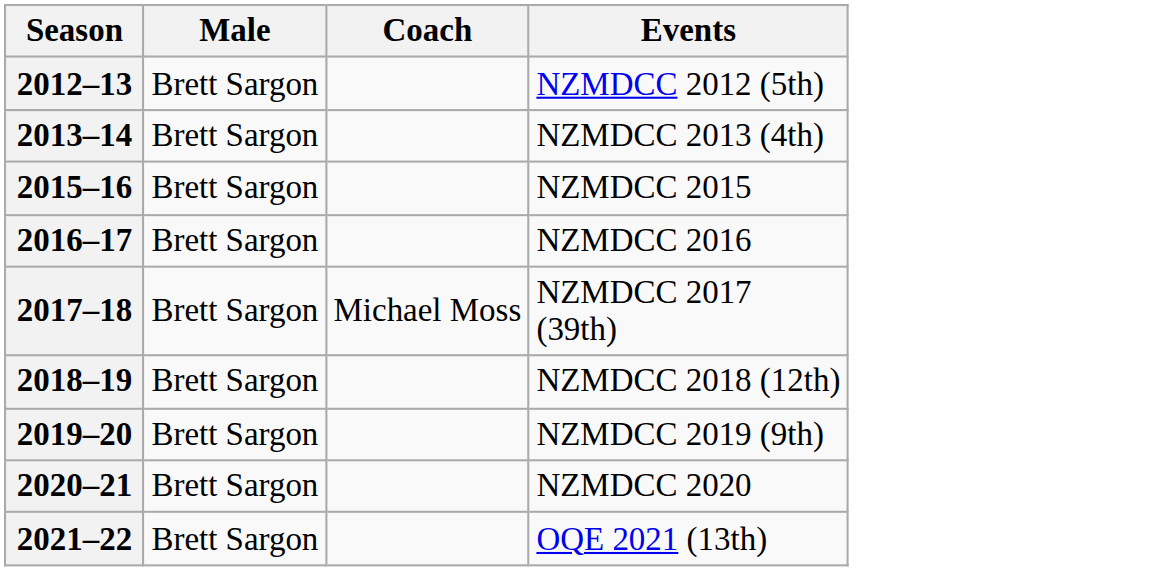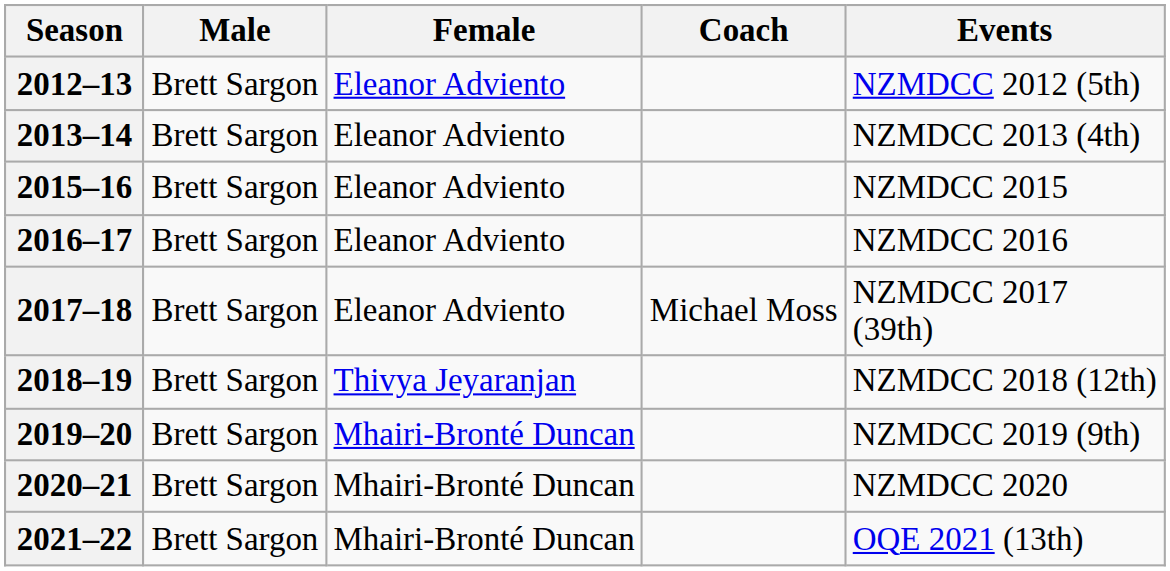+ column: Female | Eleanor Adviento | Eleanor Adviento | Eleanor Adviento | Eleanor Adviento | Eleanor Adviento | Thivya Jeyaranjan | Mhairi-Bronté Duncan | Mhairi-Bronté Duncan | Mhairi-Bronté Duncan
